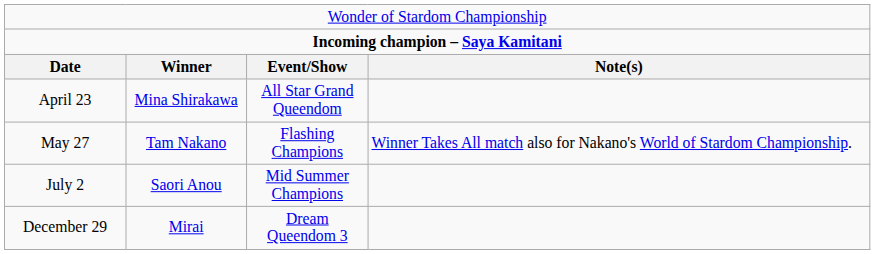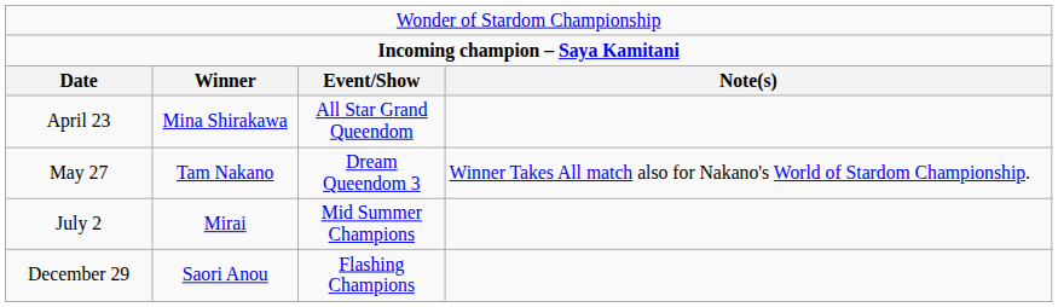May 27 | column 3: Flashing Champions -> Dream Queendom 3
July 2 | column 2: Saori Anou -> Mirai
December 29 | column 2: Mirai -> Saori Anou
December 29 | column 3: Dream Queendom 3 -> Flashing Champions
